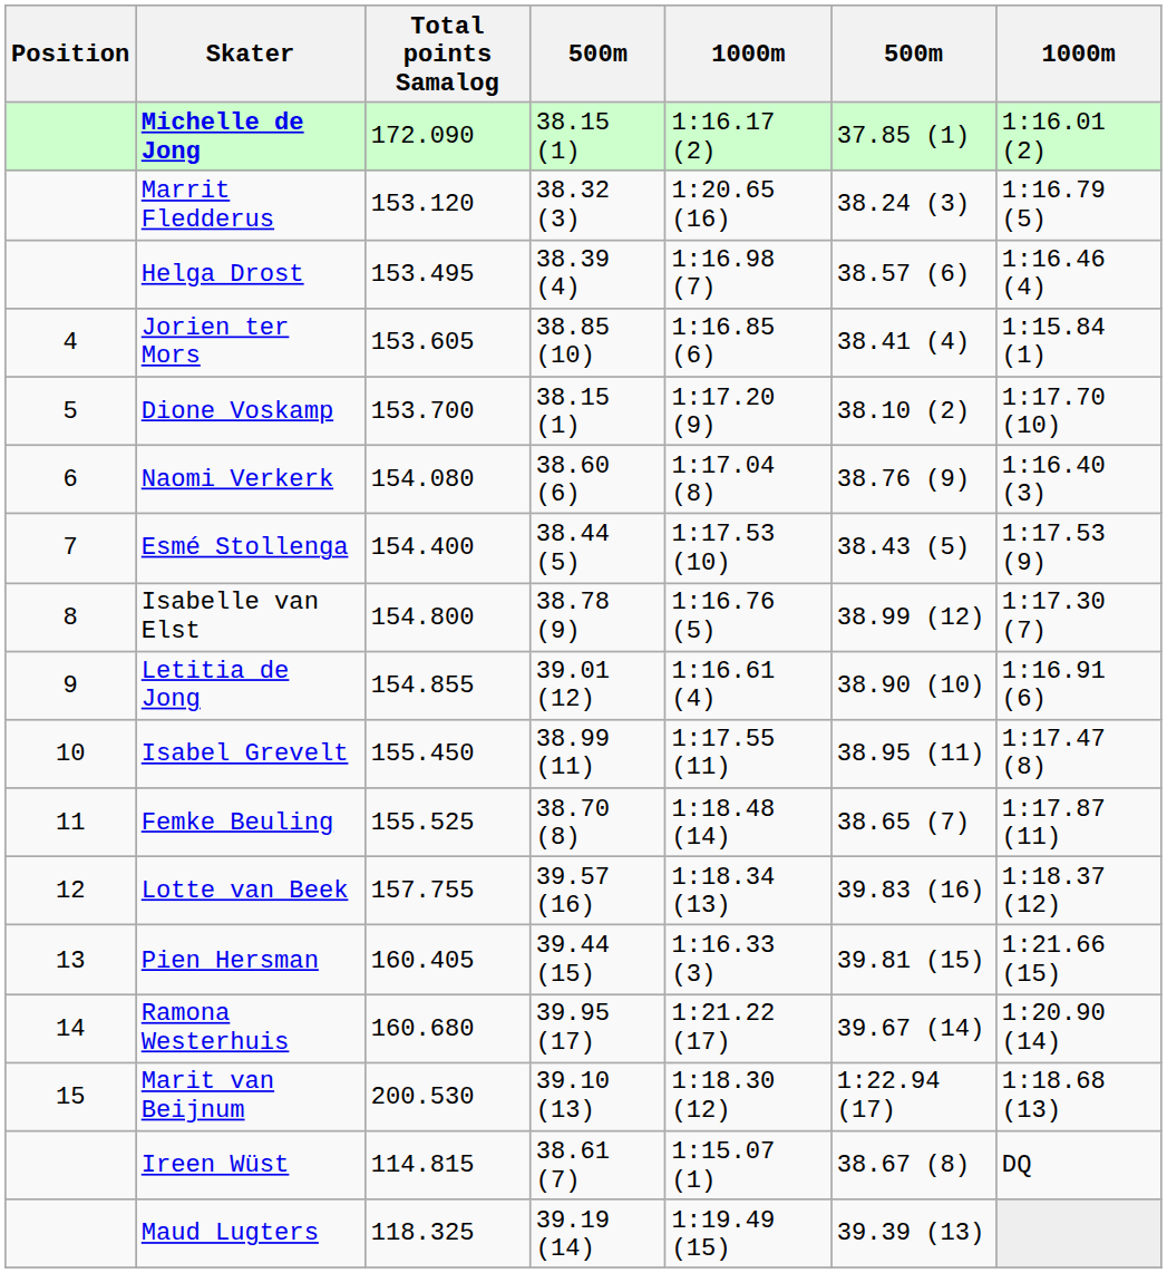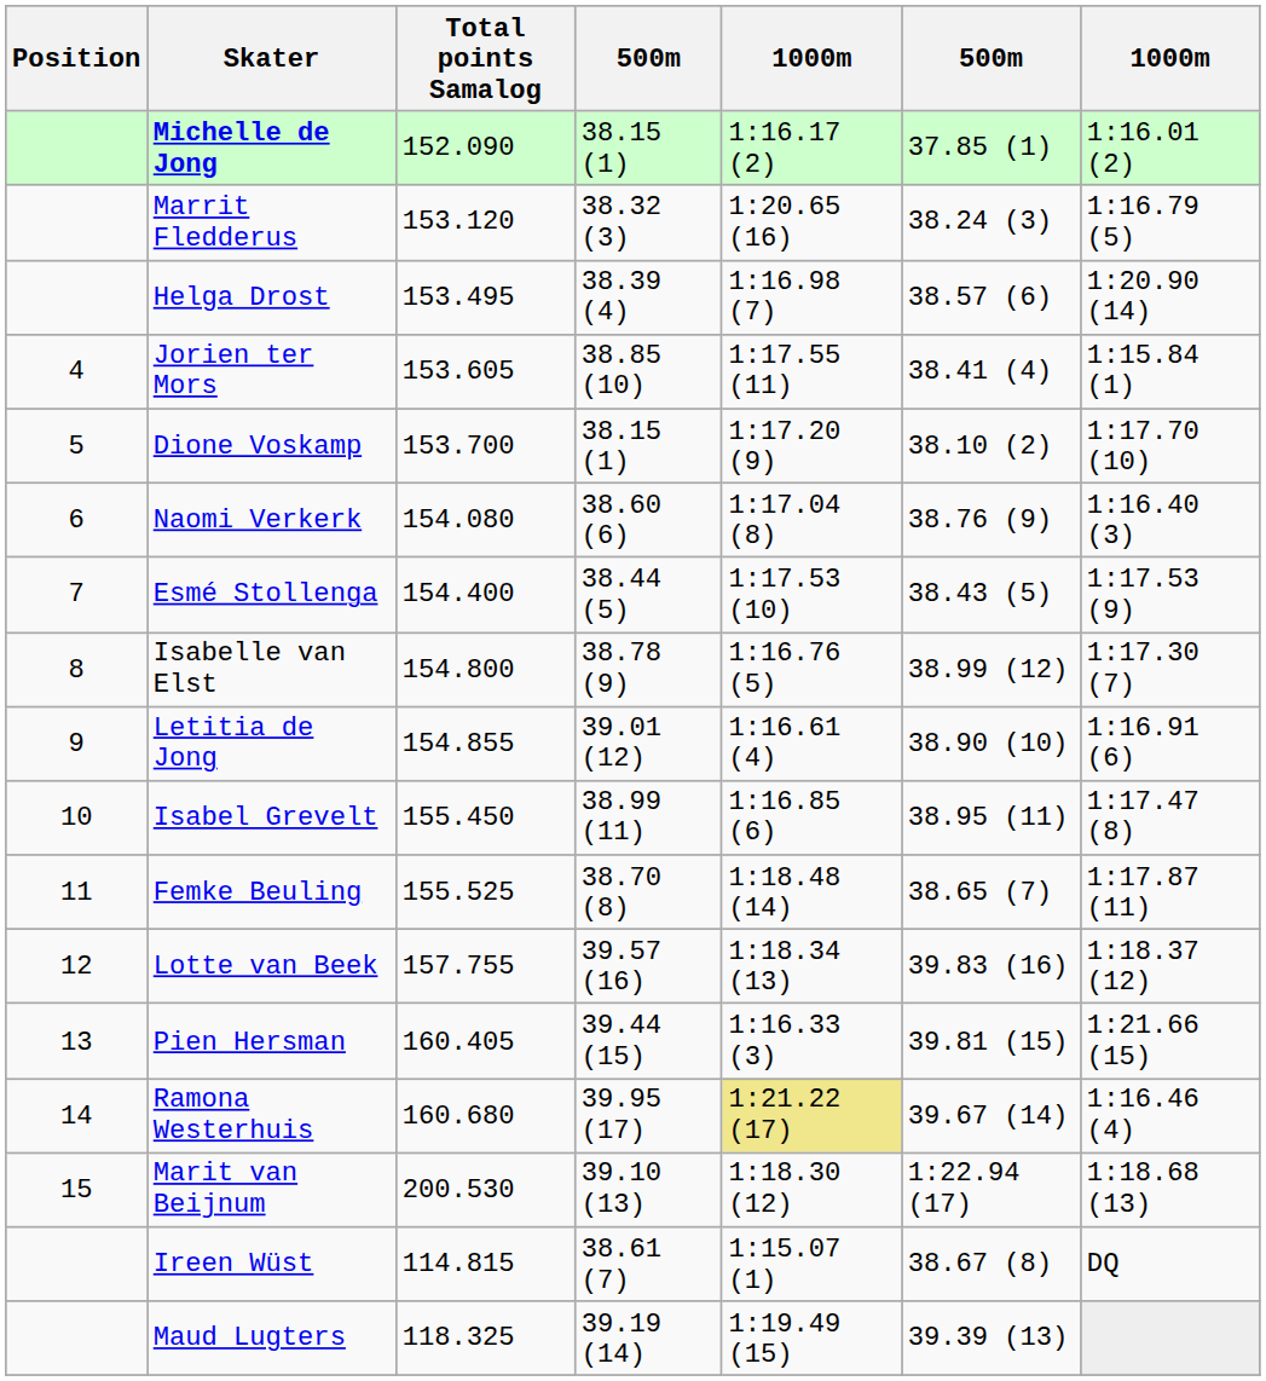Michelle de Jong | Total points Samalog: 172.090 -> 152.090
Helga Drost | column 7: 1:16.46 (4) -> 1:20.90 (14)
Jorien ter Mors | column 5: 1:16.85 (6) -> 1:17.55 (11)
Isabel Grevelt | column 5: 1:17.55 (11) -> 1:16.85 (6)
Ramona Westerhuis | column 5: no background -> khaki background
Ramona Westerhuis | column 7: 1:20.90 (14) -> 1:16.46 (4)
